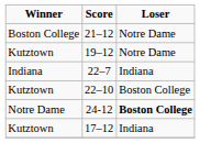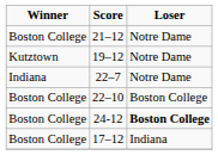22–7 | Loser: Indiana -> Notre Dame
22–10 | Winner: Kutztown -> Boston College
24-12 | Winner: Notre Dame -> Boston College
17–12 | Winner: Kutztown -> Boston College
